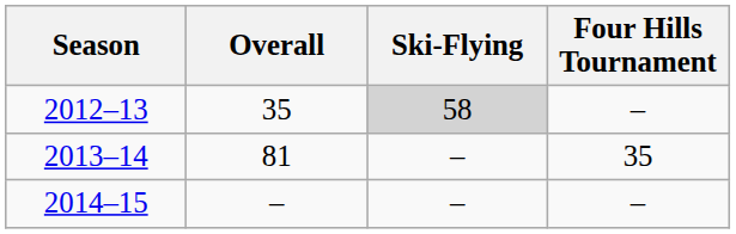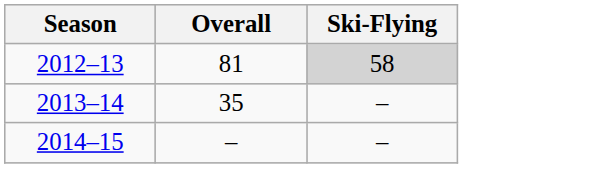- column: Four Hills Tournament | – | 35 | –
2012–13 | Overall: 35 -> 81
2013–14 | Overall: 81 -> 35
